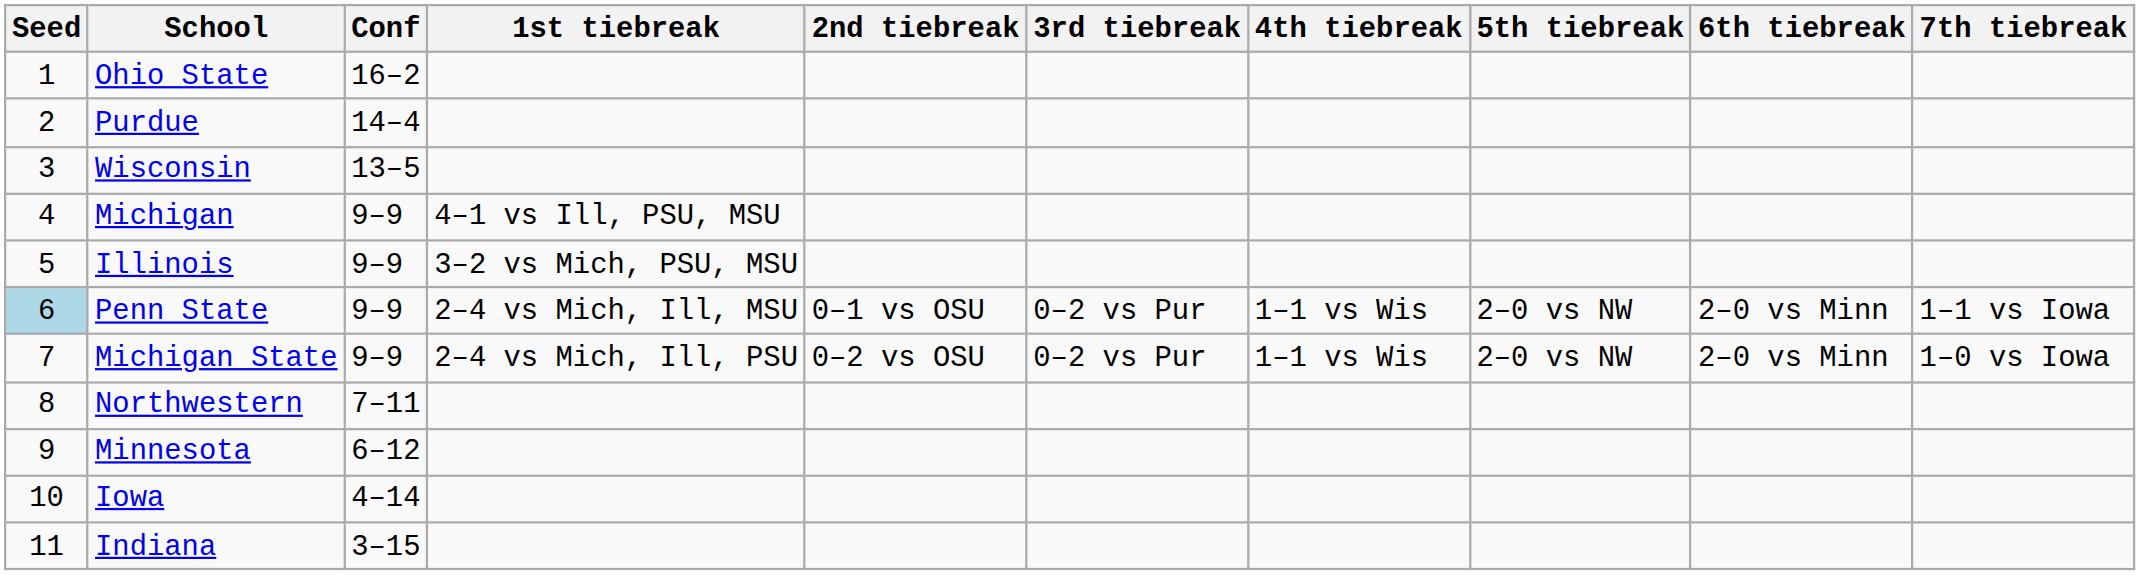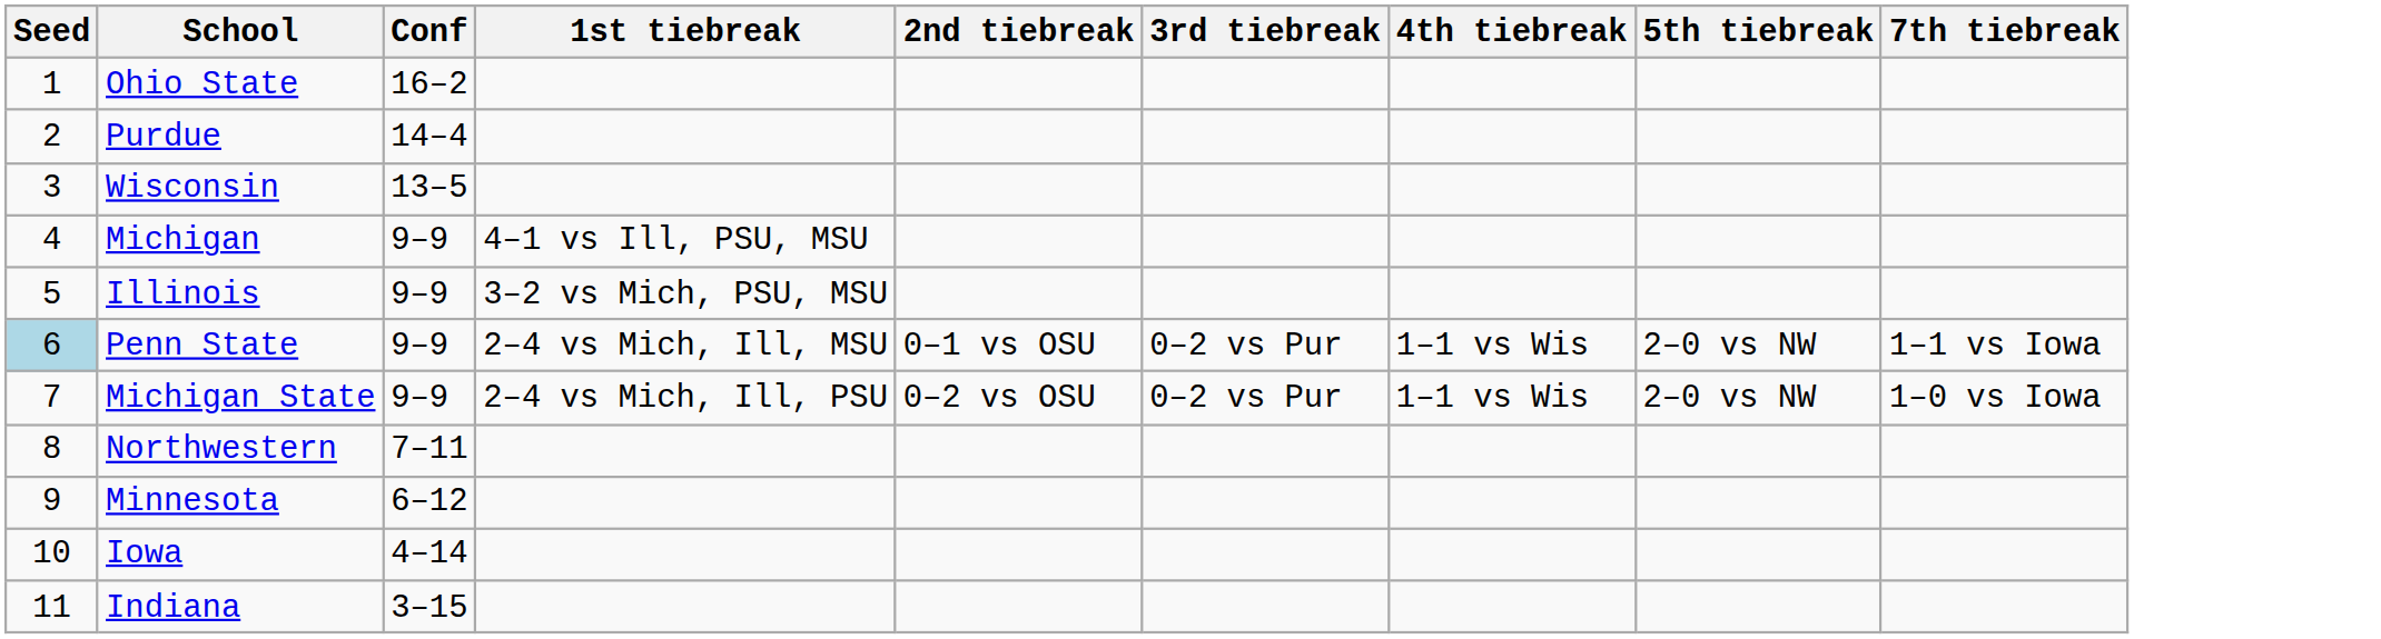- column: 6th tiebreak | 2–0 vs Minn | 2–0 vs Minn
